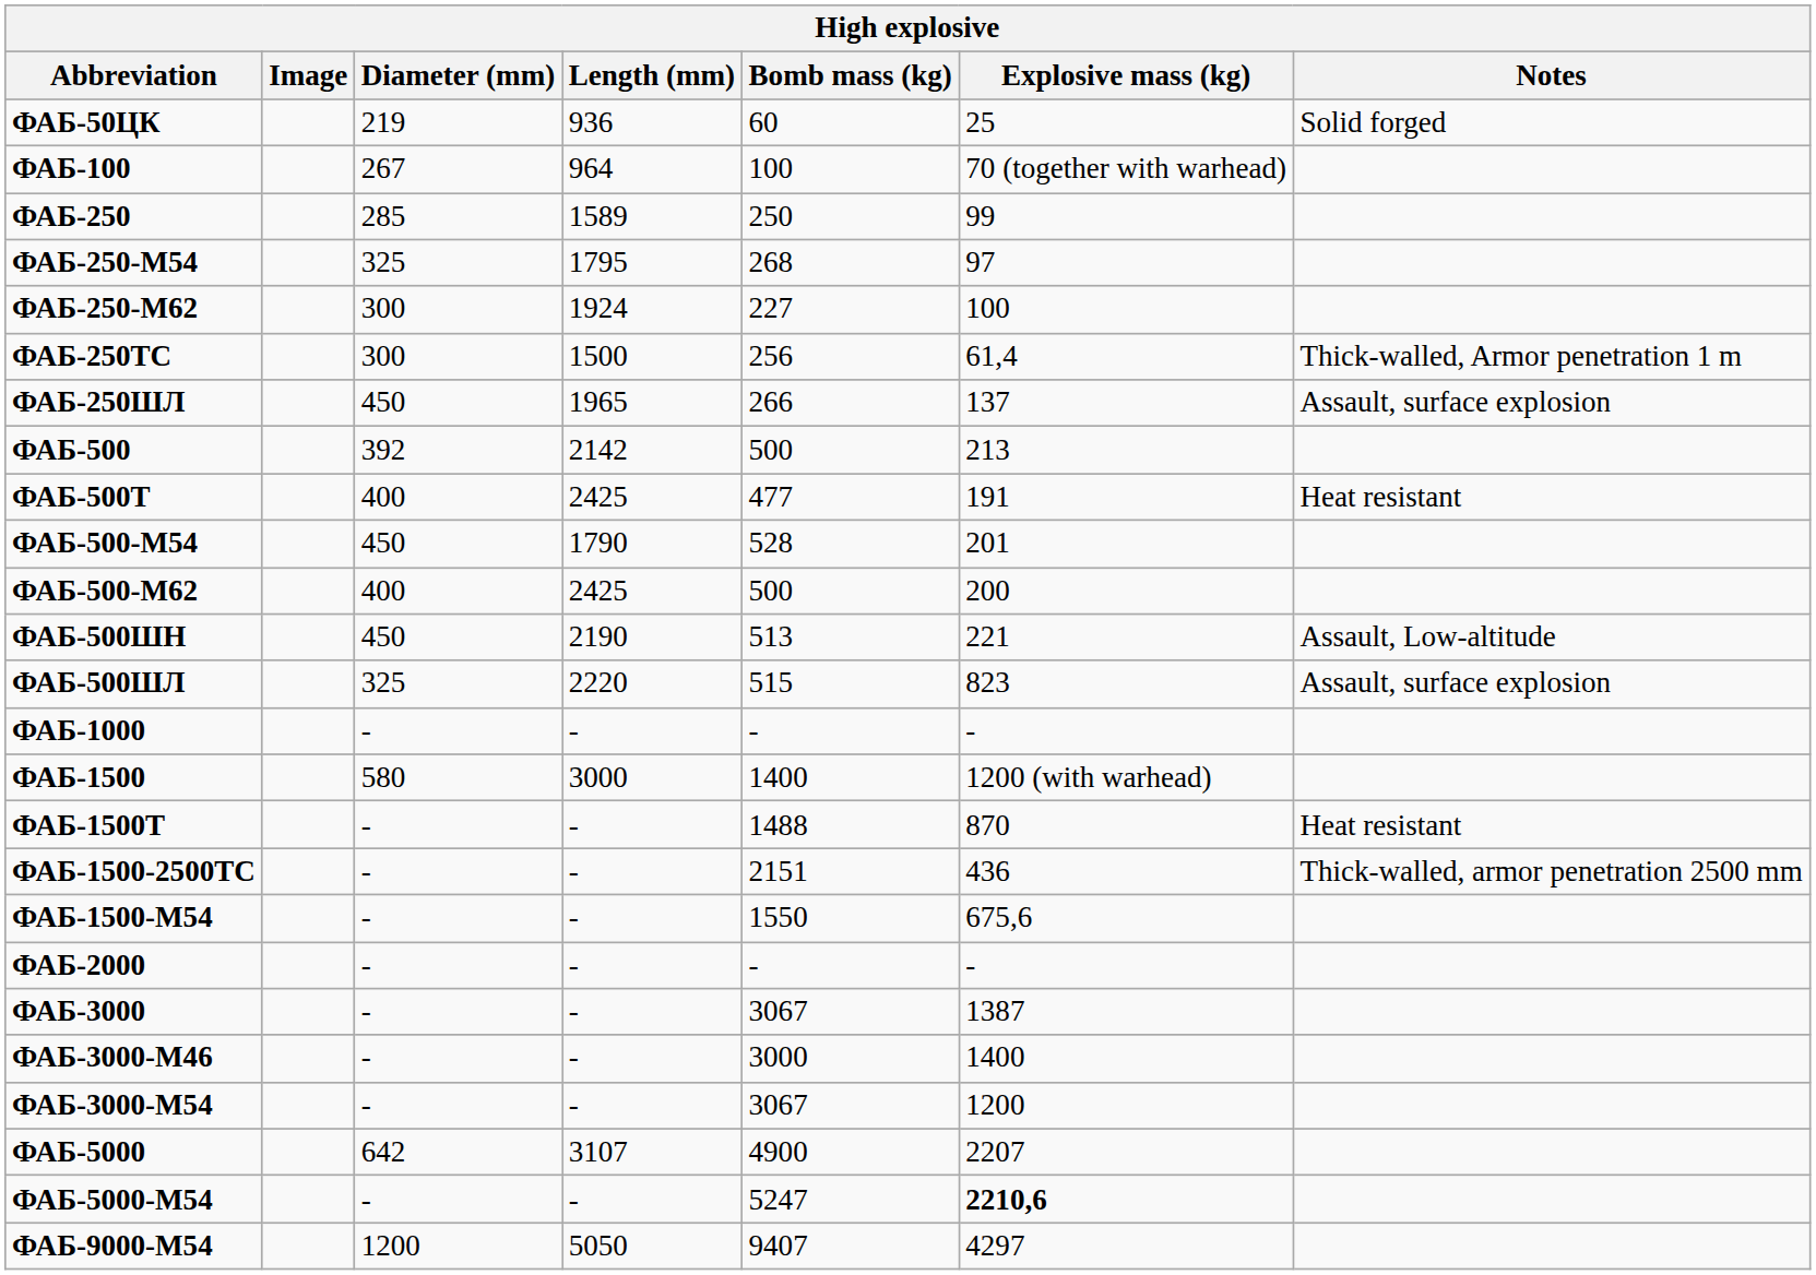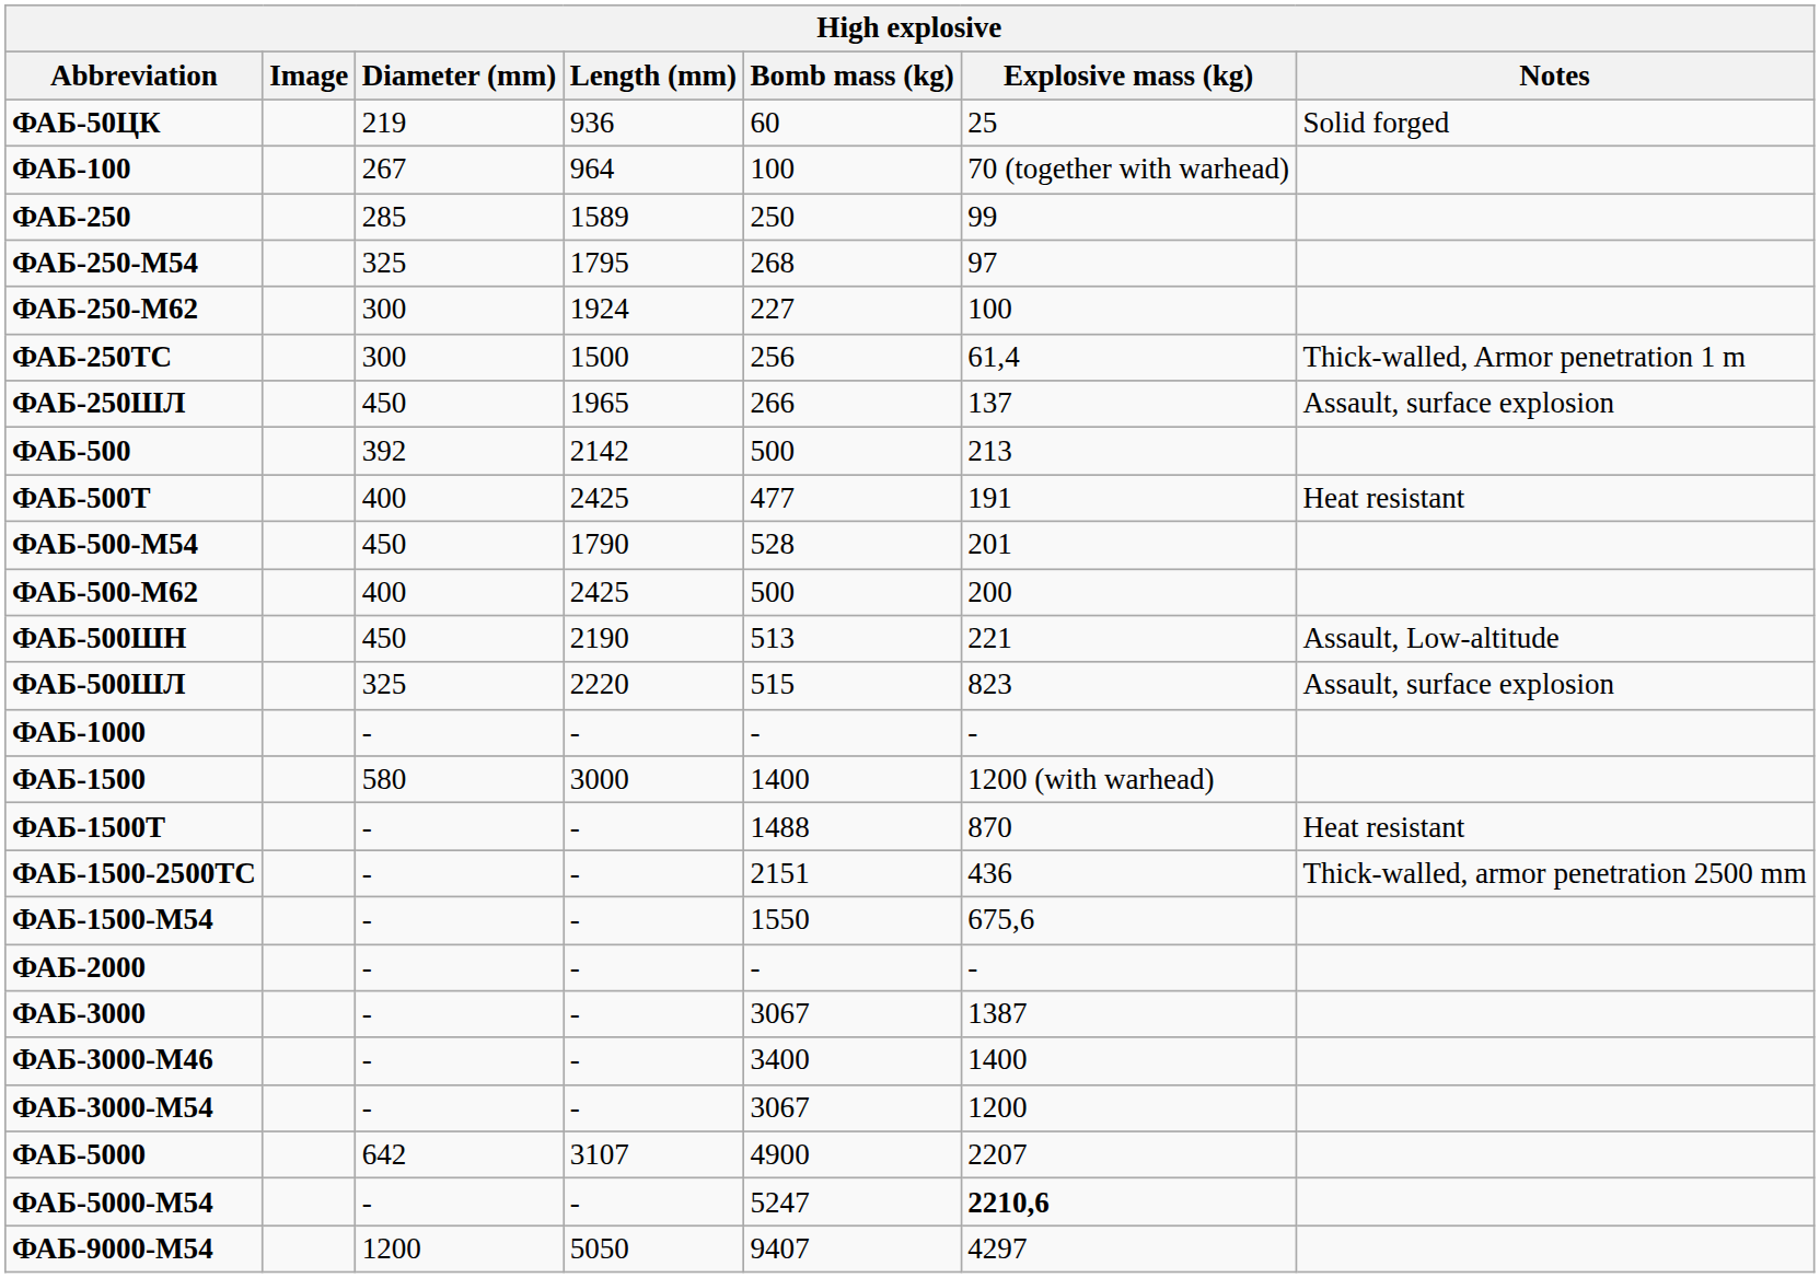ФАБ-3000-М46 | Bomb mass (kg): 3000 -> 3400
